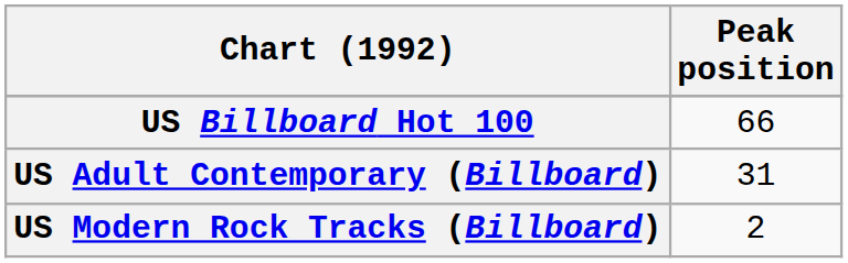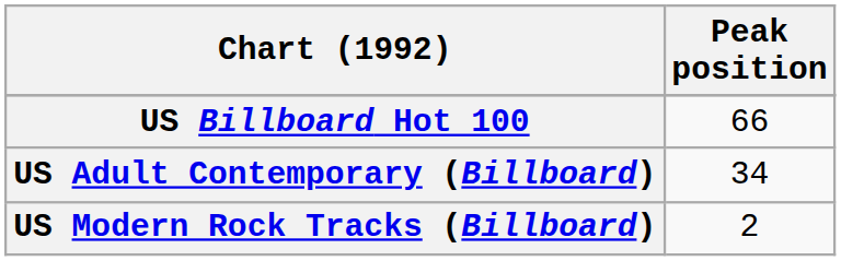US Adult Contemporary (Billboard) | Peak position: 31 -> 34
